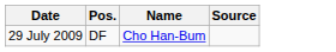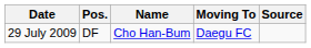+ column: Moving To | Daegu FC
